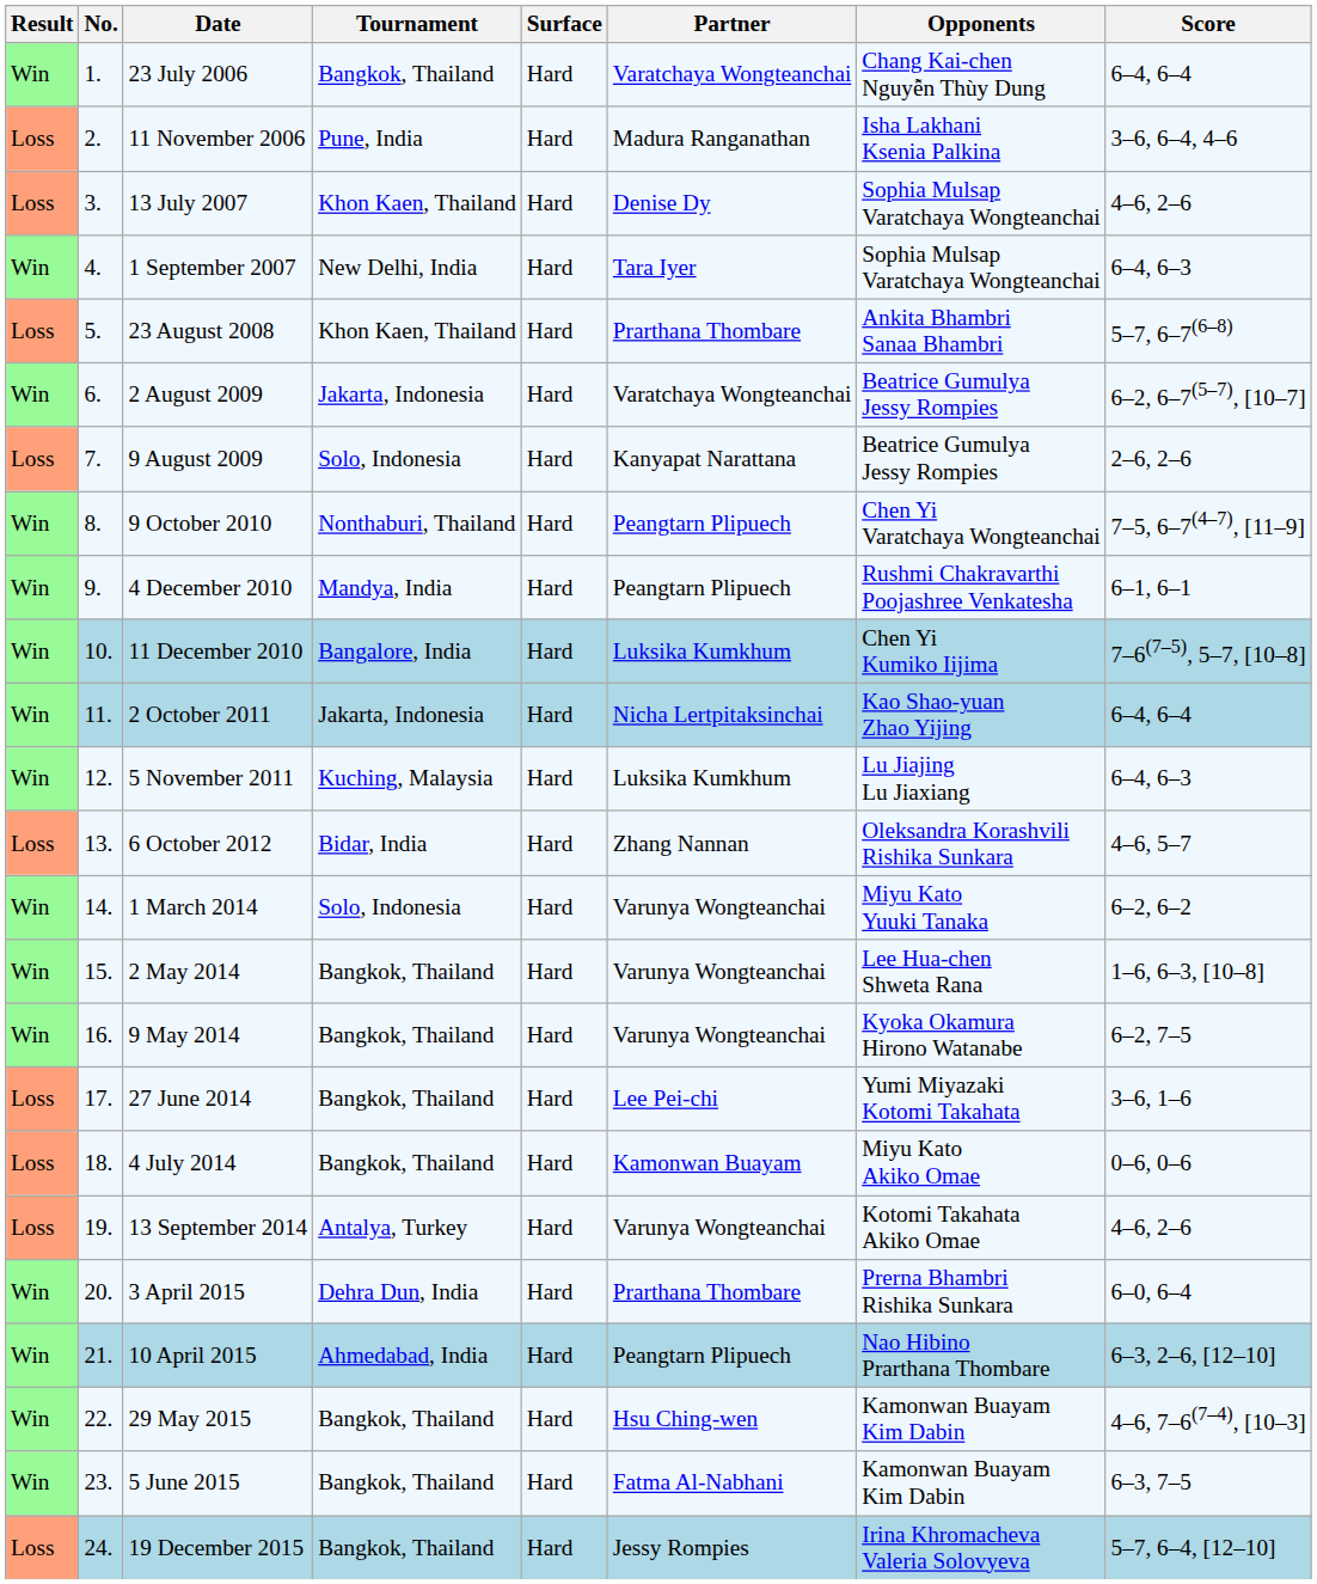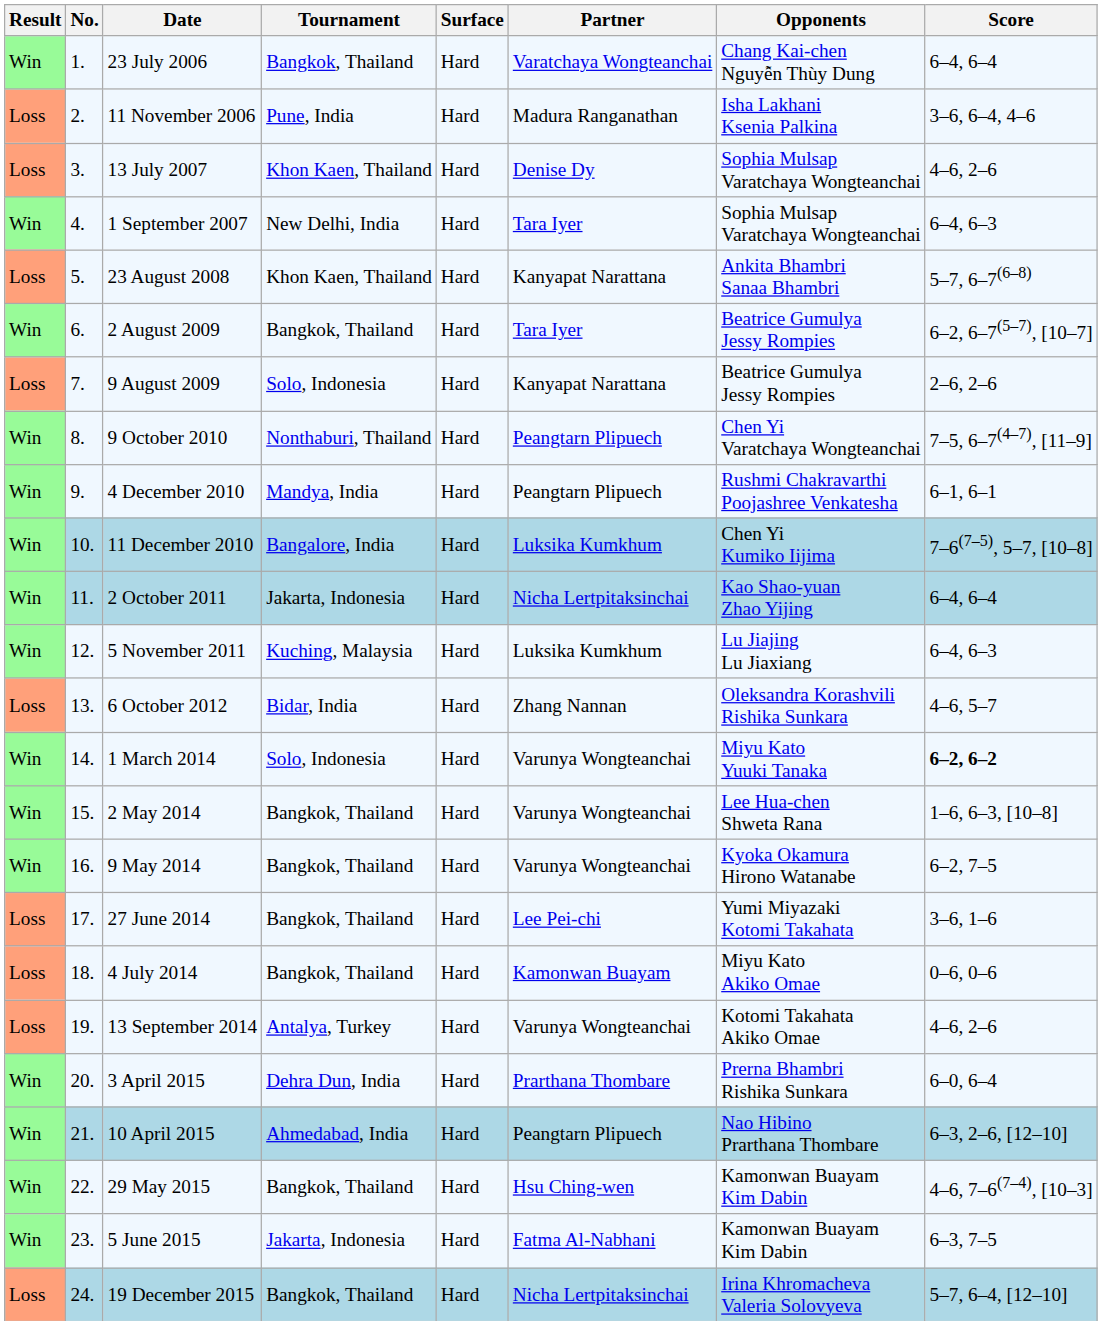23 August 2008 | Partner: Prarthana Thombare -> Kanyapat Narattana
2 August 2009 | Tournament: Jakarta, Indonesia -> Bangkok, Thailand
2 August 2009 | Partner: Varatchaya Wongteanchai -> Tara Iyer
1 March 2014 | Score: normal -> bold
5 June 2015 | Tournament: Bangkok, Thailand -> Jakarta, Indonesia
19 December 2015 | Partner: Jessy Rompies -> Nicha Lertpitaksinchai
